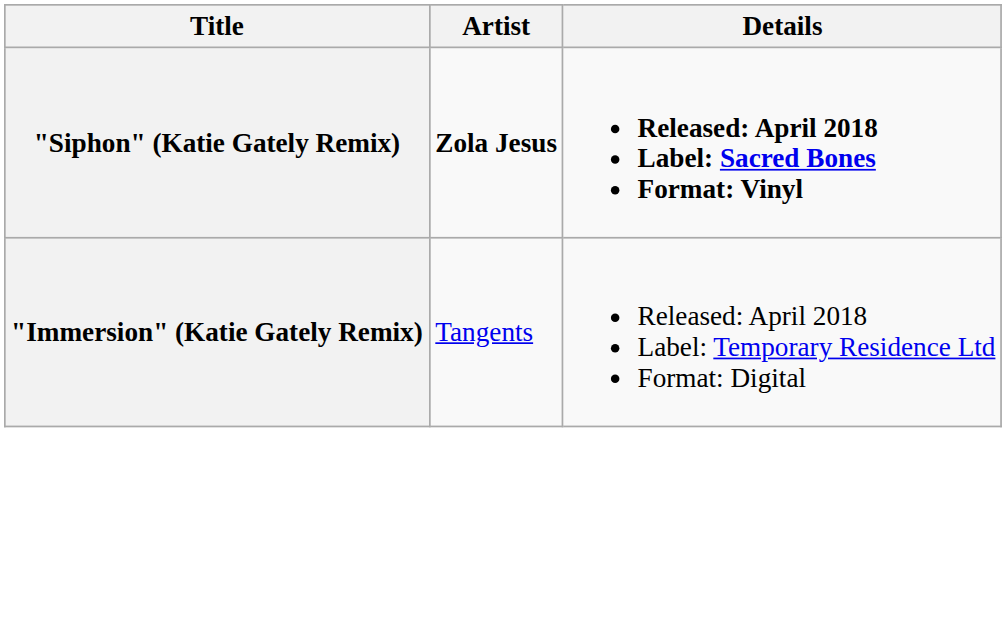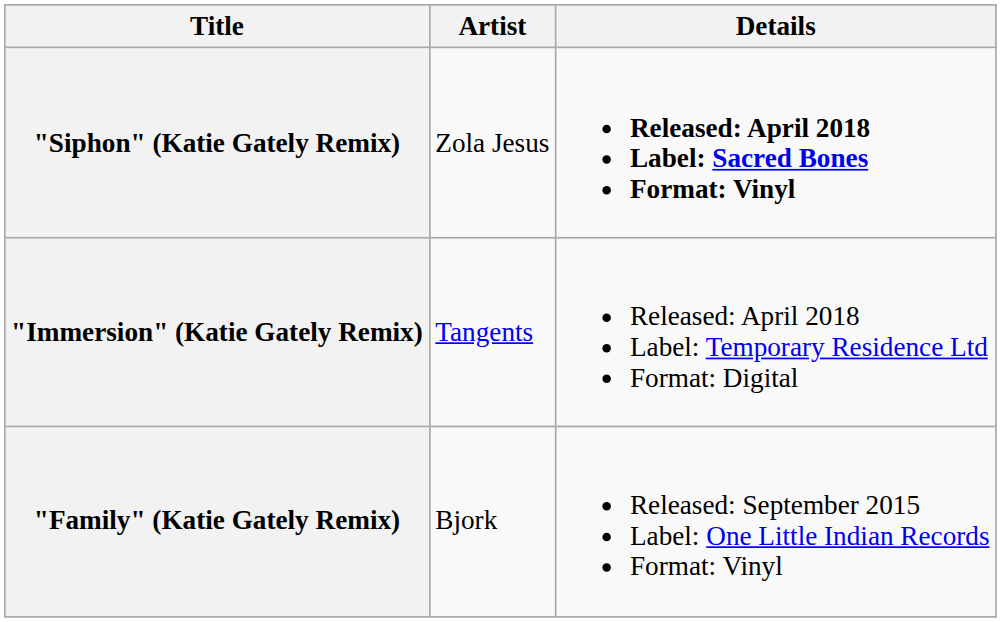"Siphon" (Katie Gately Remix) | Artist: bold -> normal
+ row: "Family" (Katie Gately Remix) | Bjork | Released: September 2015 Label: One Little Indian Records Format: Vinyl
